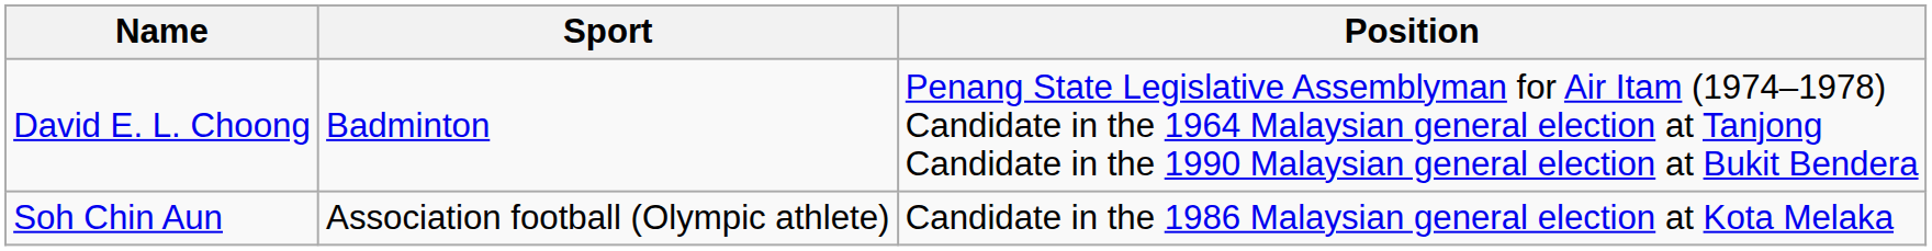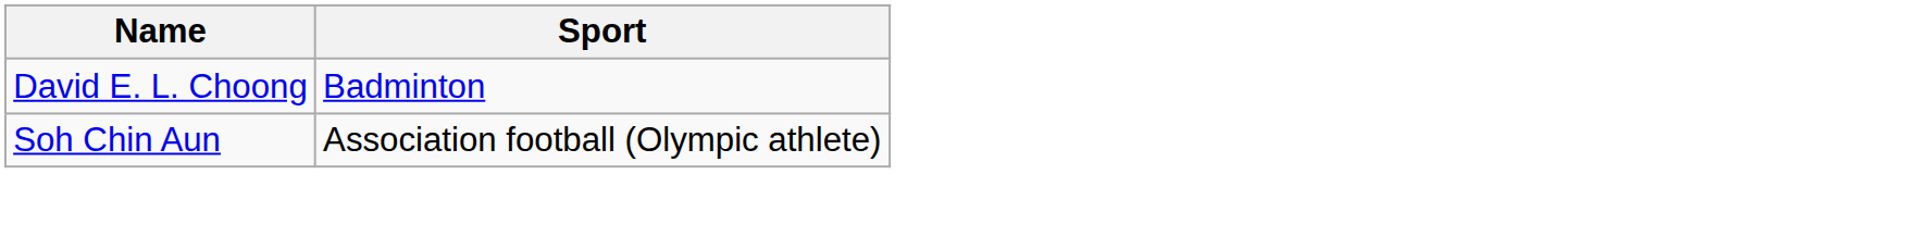- column: Position | Penang State Legislative Assemblyman for Air Itam (1974–1978) Candidate in the 1964 Malaysian general election at Tanjong Candidate in the 1990 Malaysian general election at Bukit Bendera | Candidate in the 1986 Malaysian general election at Kota Melaka
